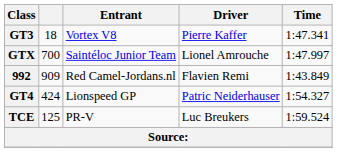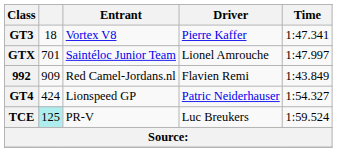GTX | column 2: 700 -> 701
TCE | column 2: no background -> paleturquoise background
